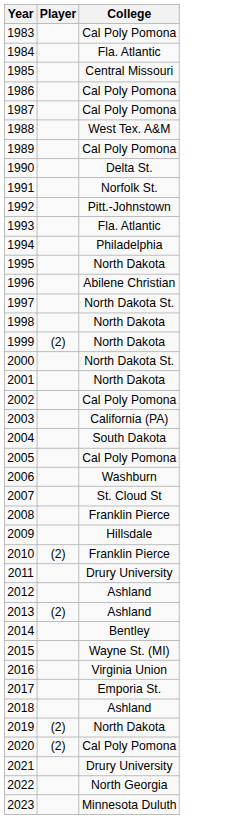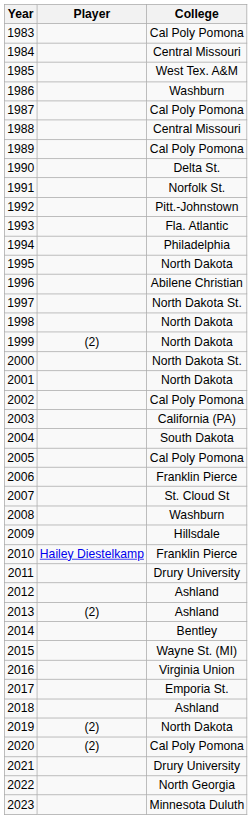1984 | College: Fla. Atlantic -> Central Missouri
1985 | College: Central Missouri -> West Tex. A&M
1986 | College: Cal Poly Pomona -> Washburn
1988 | College: West Tex. A&M -> Central Missouri
2006 | College: Washburn -> Franklin Pierce
2008 | College: Franklin Pierce -> Washburn
2010 | Player: (2) -> Hailey Diestelkamp
